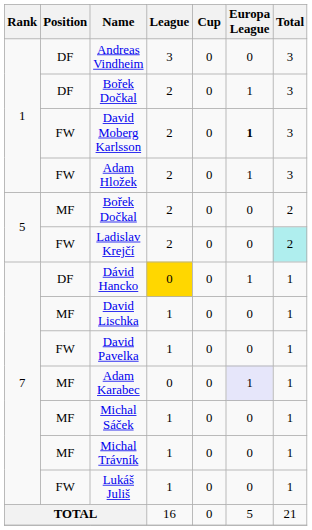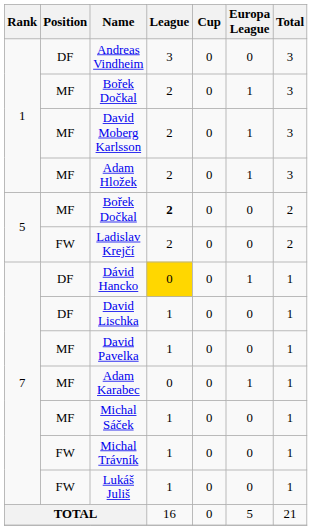1 / Bořek Dočkal | Position: DF -> MF
David Moberg Karlsson | Position: FW -> MF
David Moberg Karlsson | Europa League: bold -> normal
Adam Hložek | Position: FW -> MF
5 / Bořek Dočkal | League: normal -> bold
Ladislav Krejčí | Total: paleturquoise background -> no background
David Lischka | Position: MF -> DF
David Pavelka | Position: FW -> MF
Adam Karabec | Europa League: lavender background -> no background
Michal Trávník | Position: MF -> FW
